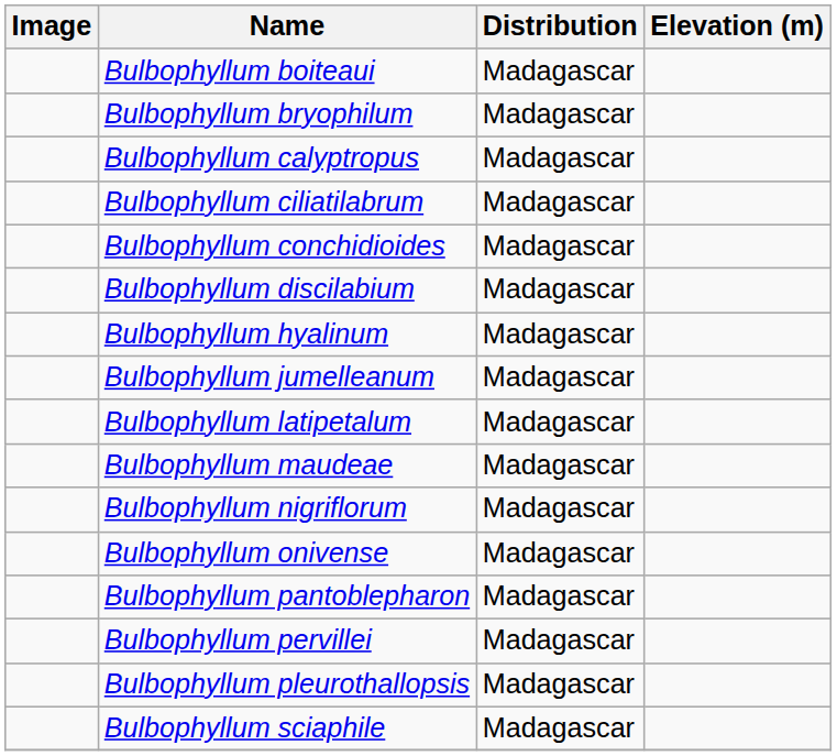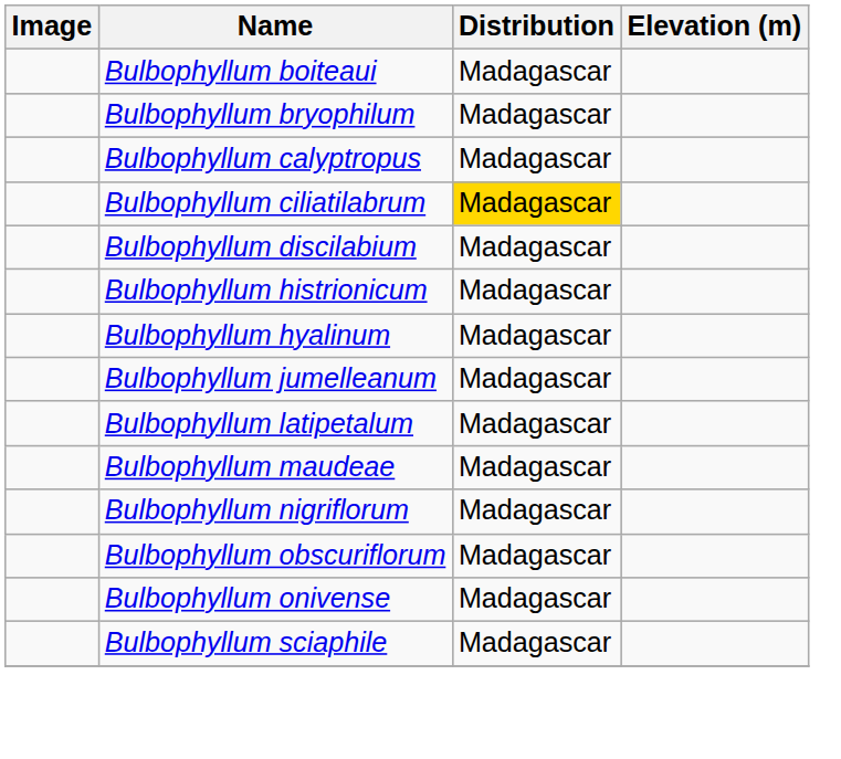Bulbophyllum ciliatilabrum | Distribution: no background -> gold background
- row: Bulbophyllum conchidioides | Madagascar
+ row: Bulbophyllum histrionicum | Madagascar
+ row: Bulbophyllum obscuriflorum | Madagascar
- row: Bulbophyllum pantoblepharon | Madagascar
- row: Bulbophyllum pervillei | Madagascar
- row: Bulbophyllum pleurothallopsis | Madagascar
